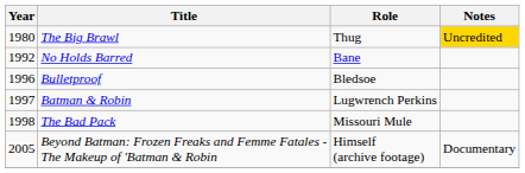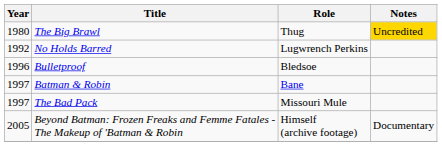No Holds Barred | Role: Bane -> Lugwrench Perkins
Batman & Robin | Role: Lugwrench Perkins -> Bane
The Bad Pack | Year: 1998 -> 1997
